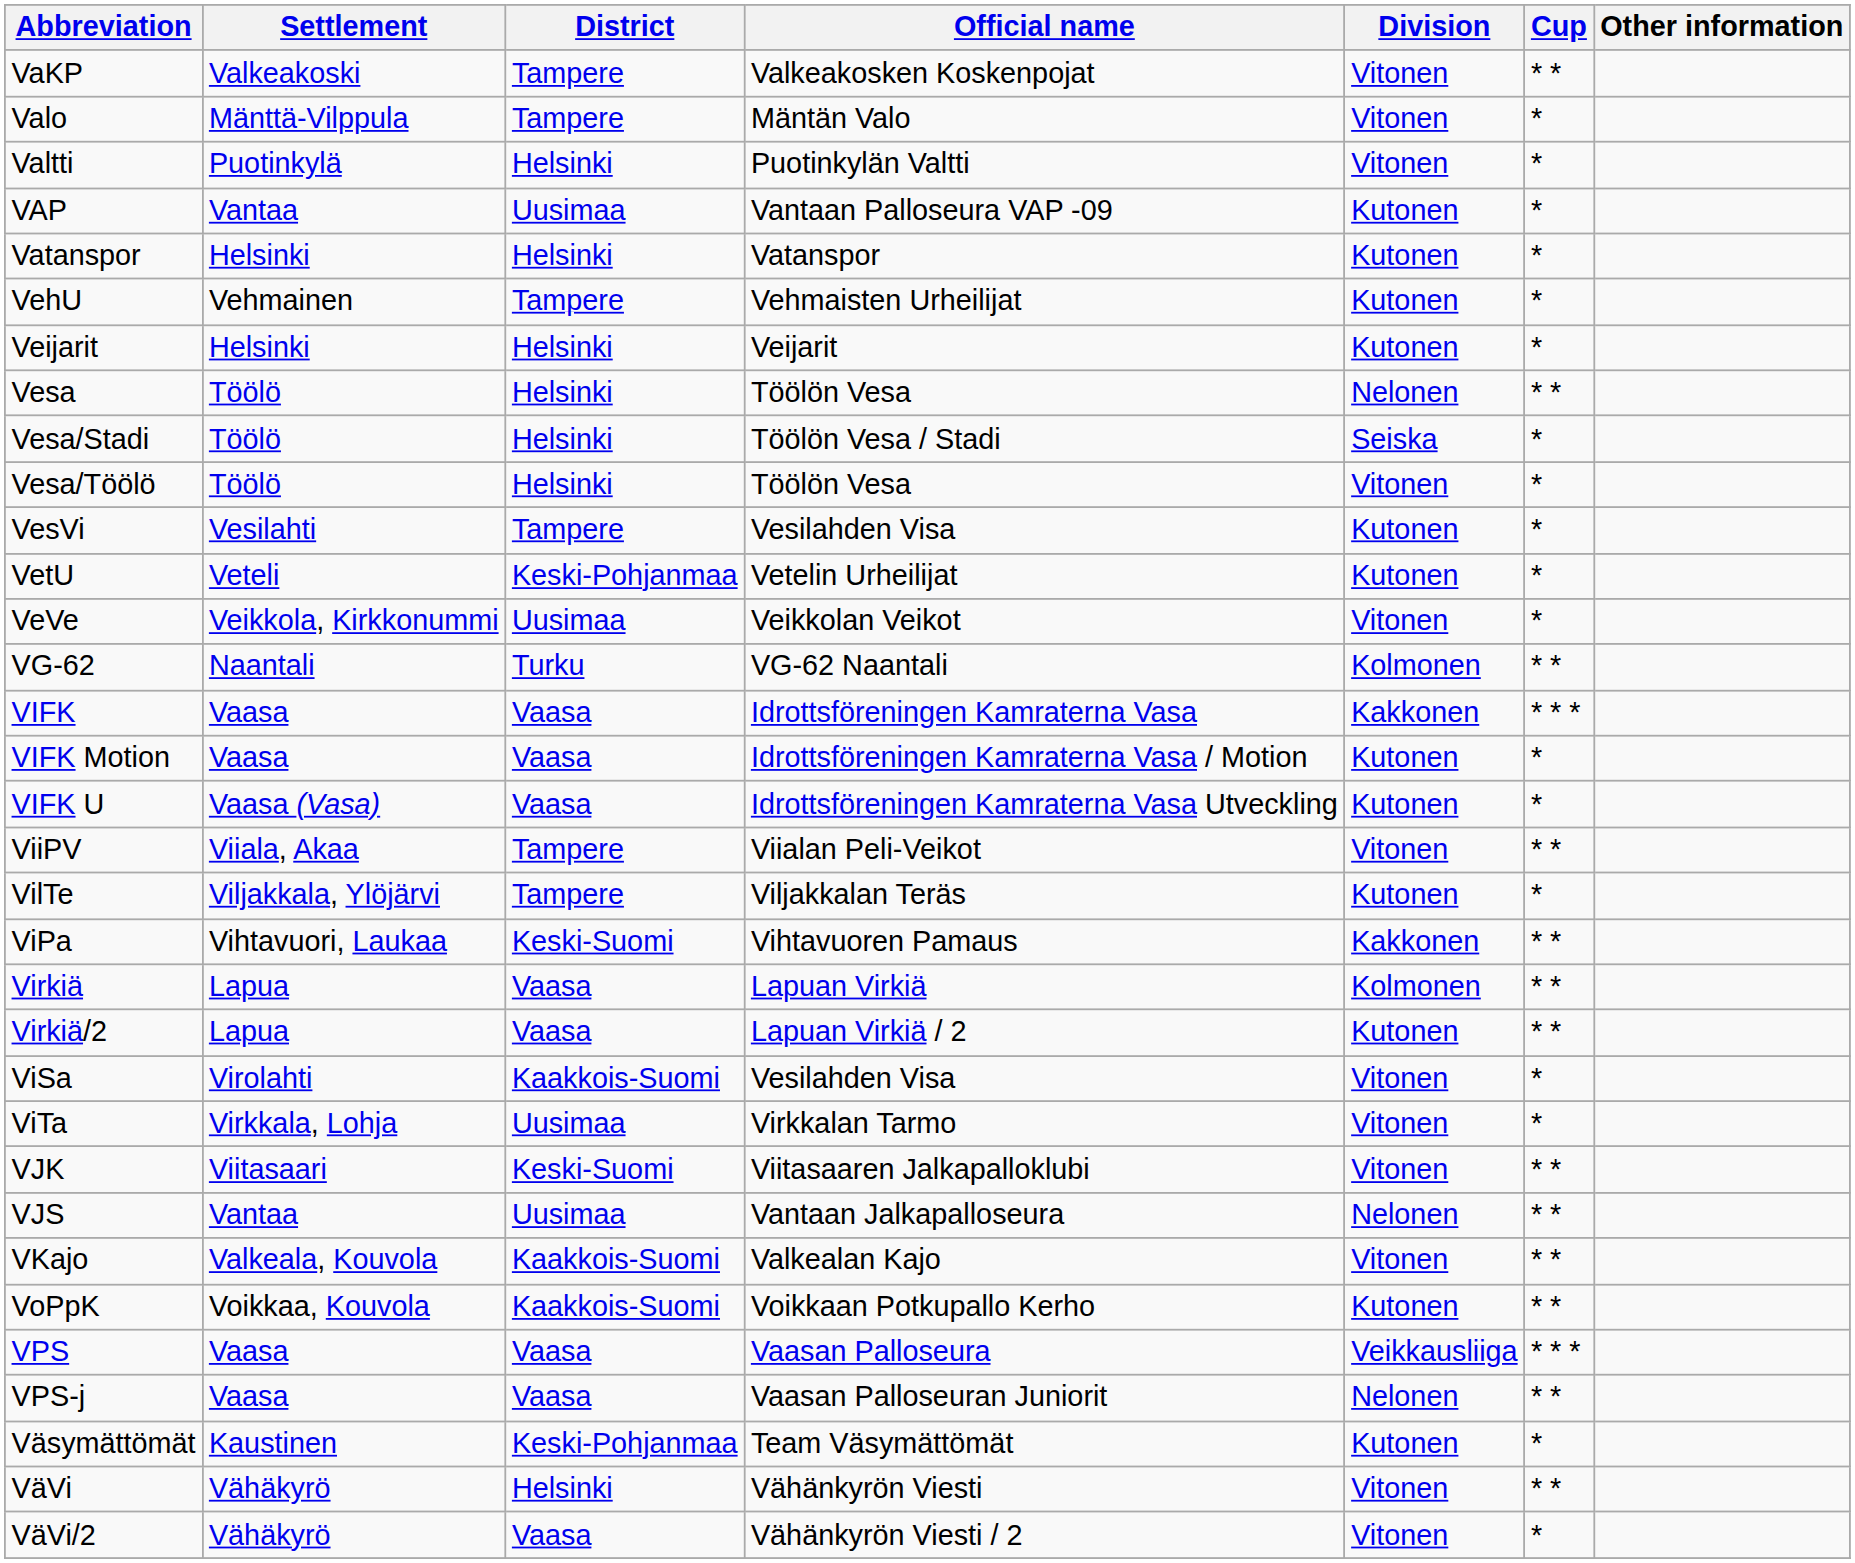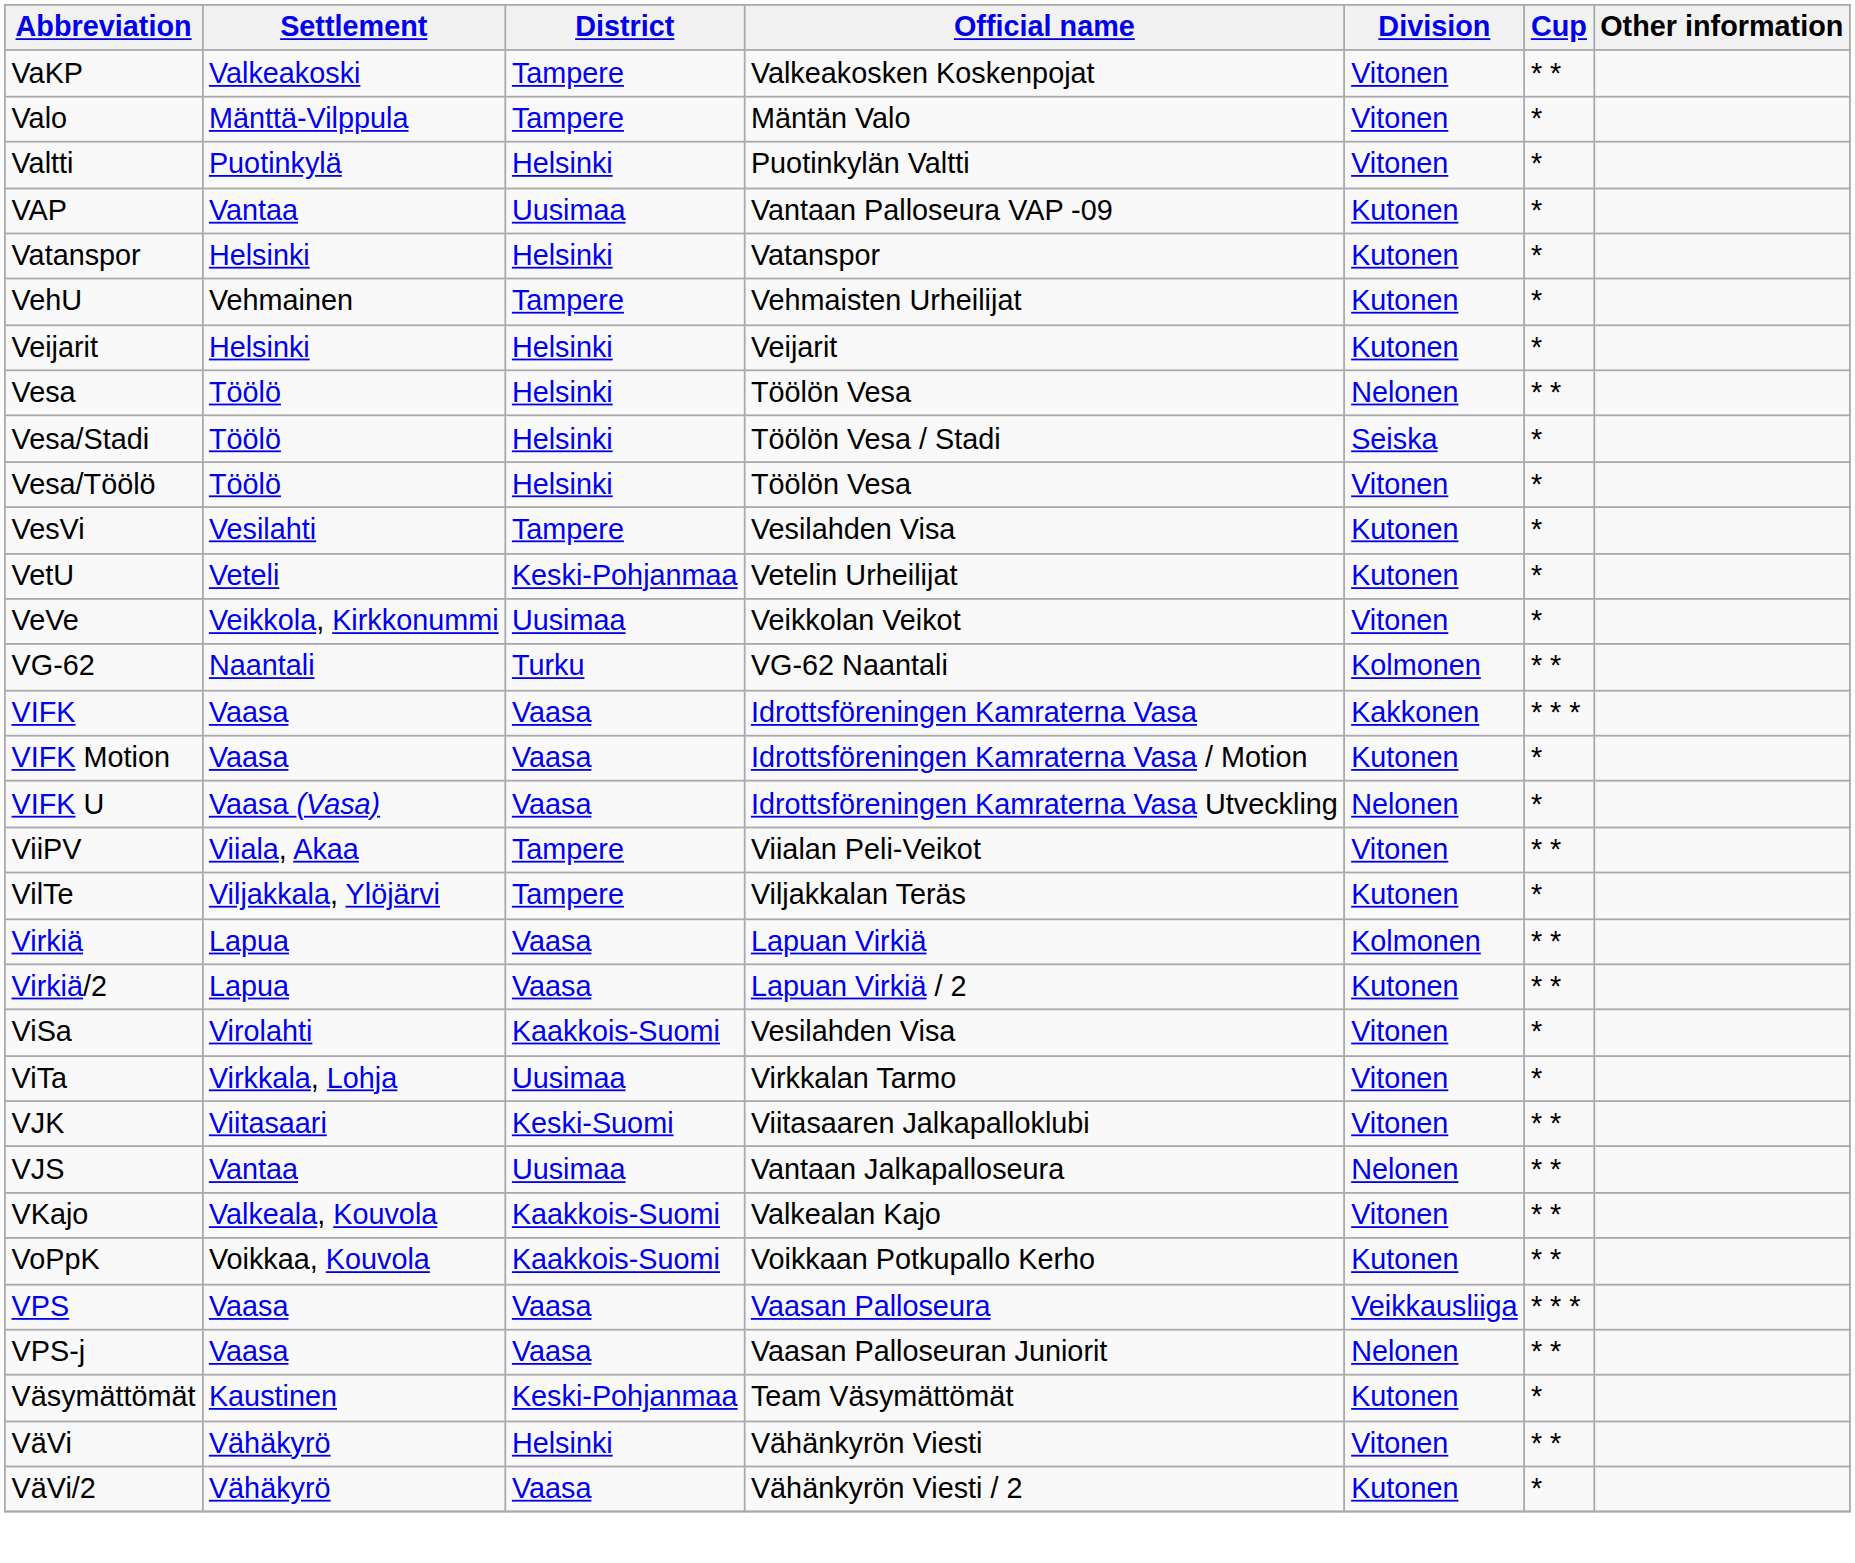VIFK U | Division: Kutonen -> Nelonen
- row: ViPa | Vihtavuori, Laukaa | Keski-Suomi | Vihtavuoren Pamaus | Kakkonen | * *
VäVi/2 | Division: Vitonen -> Kutonen
